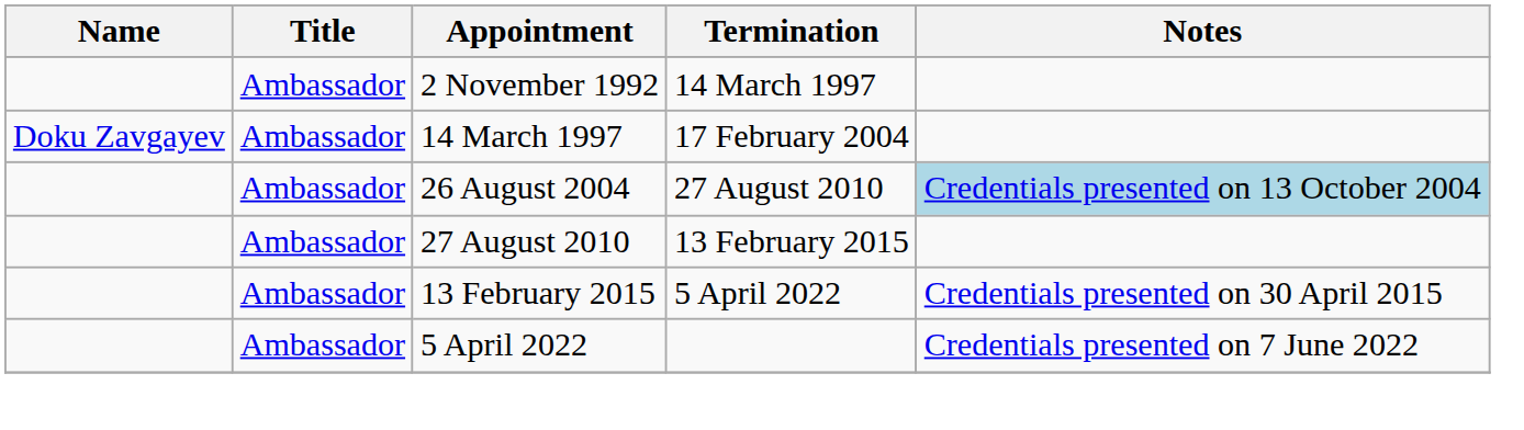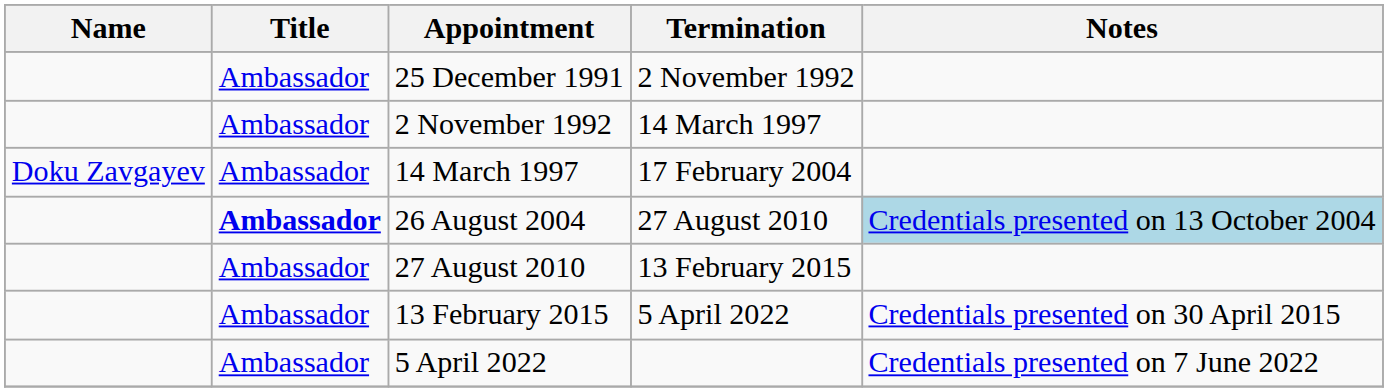+ row: Ambassador | 25 December 1991 | 2 November 1992
26 August 2004 | Title: normal -> bold
